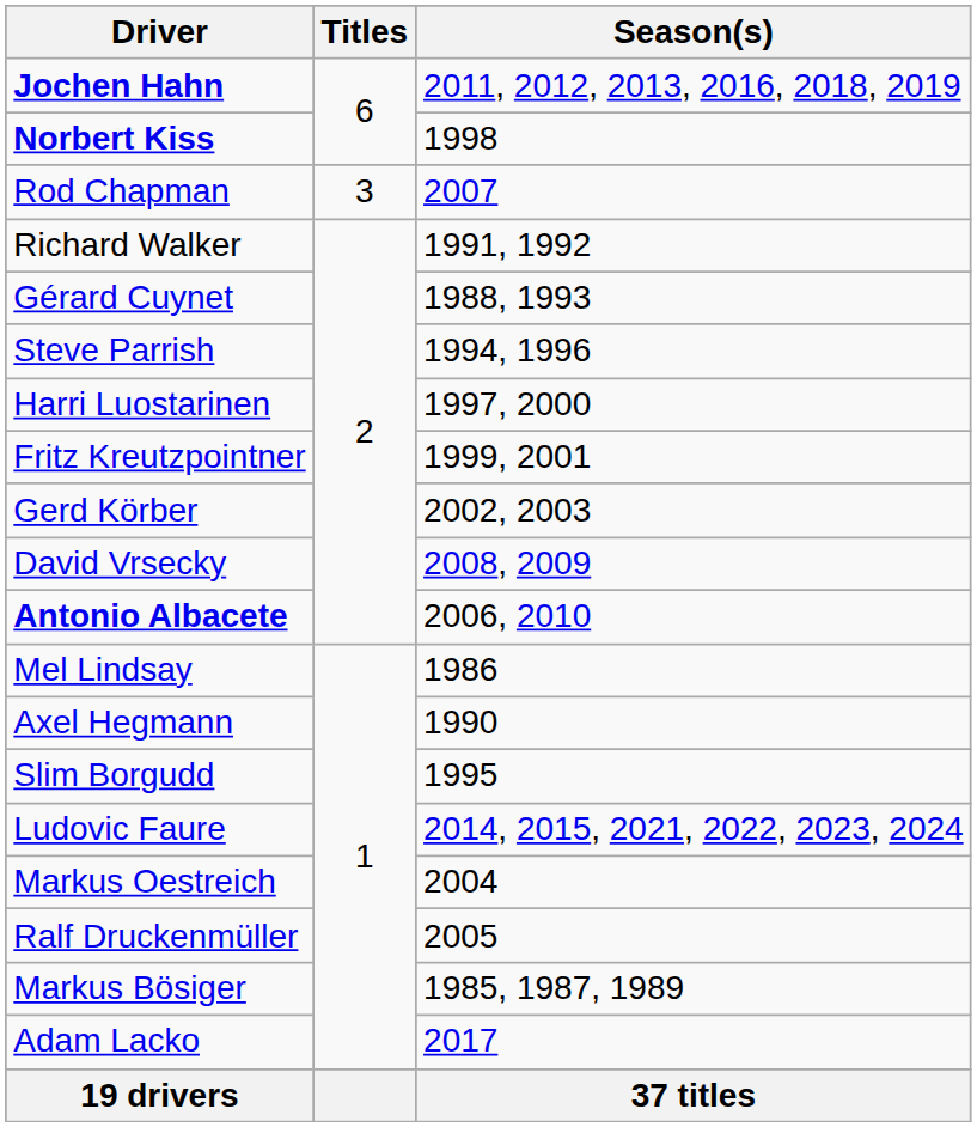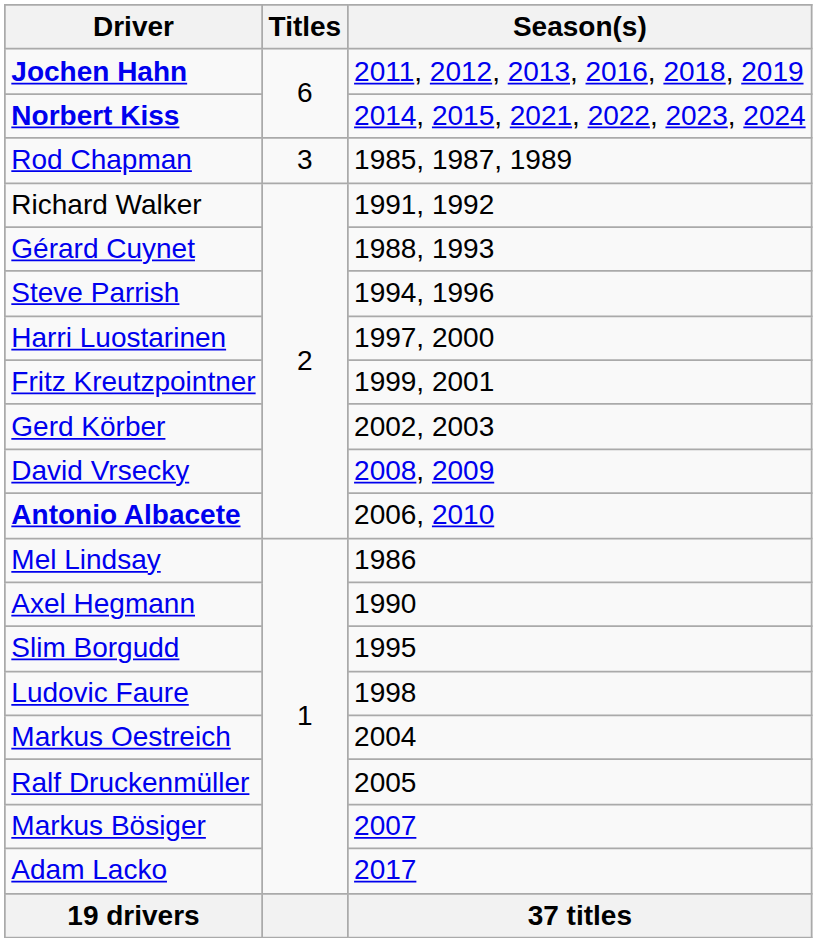Norbert Kiss | Season(s): 1998 -> 2014, 2015, 2021, 2022, 2023, 2024
Rod Chapman | Season(s): 2007 -> 1985, 1987, 1989
Ludovic Faure | Season(s): 2014, 2015, 2021, 2022, 2023, 2024 -> 1998
Markus Bösiger | Season(s): 1985, 1987, 1989 -> 2007
